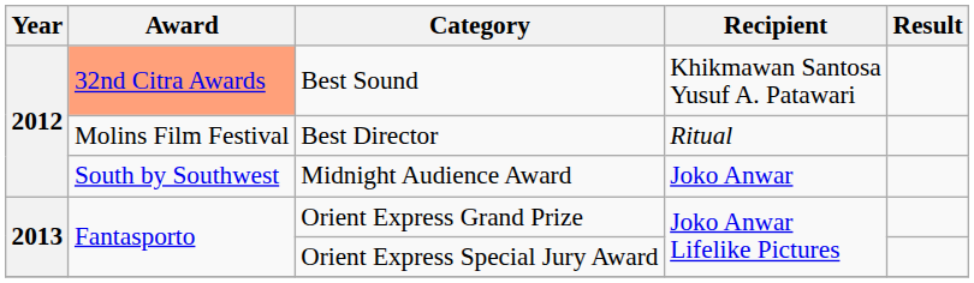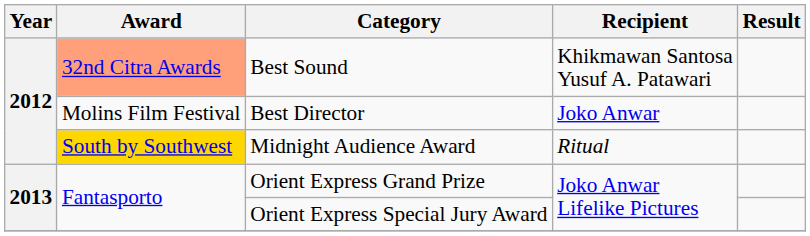Best Director | Recipient: Ritual -> Joko Anwar
Midnight Audience Award | Award: no background -> gold background
Midnight Audience Award | Recipient: Joko Anwar -> Ritual
